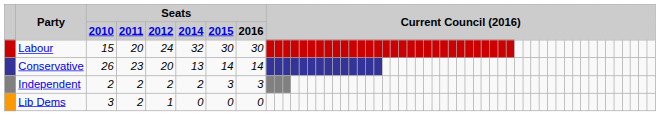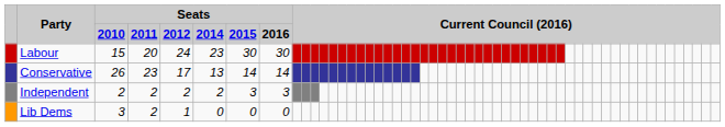Labour | Seats / 2014: 32 -> 23
Conservative | Seats / 2012: 20 -> 17
